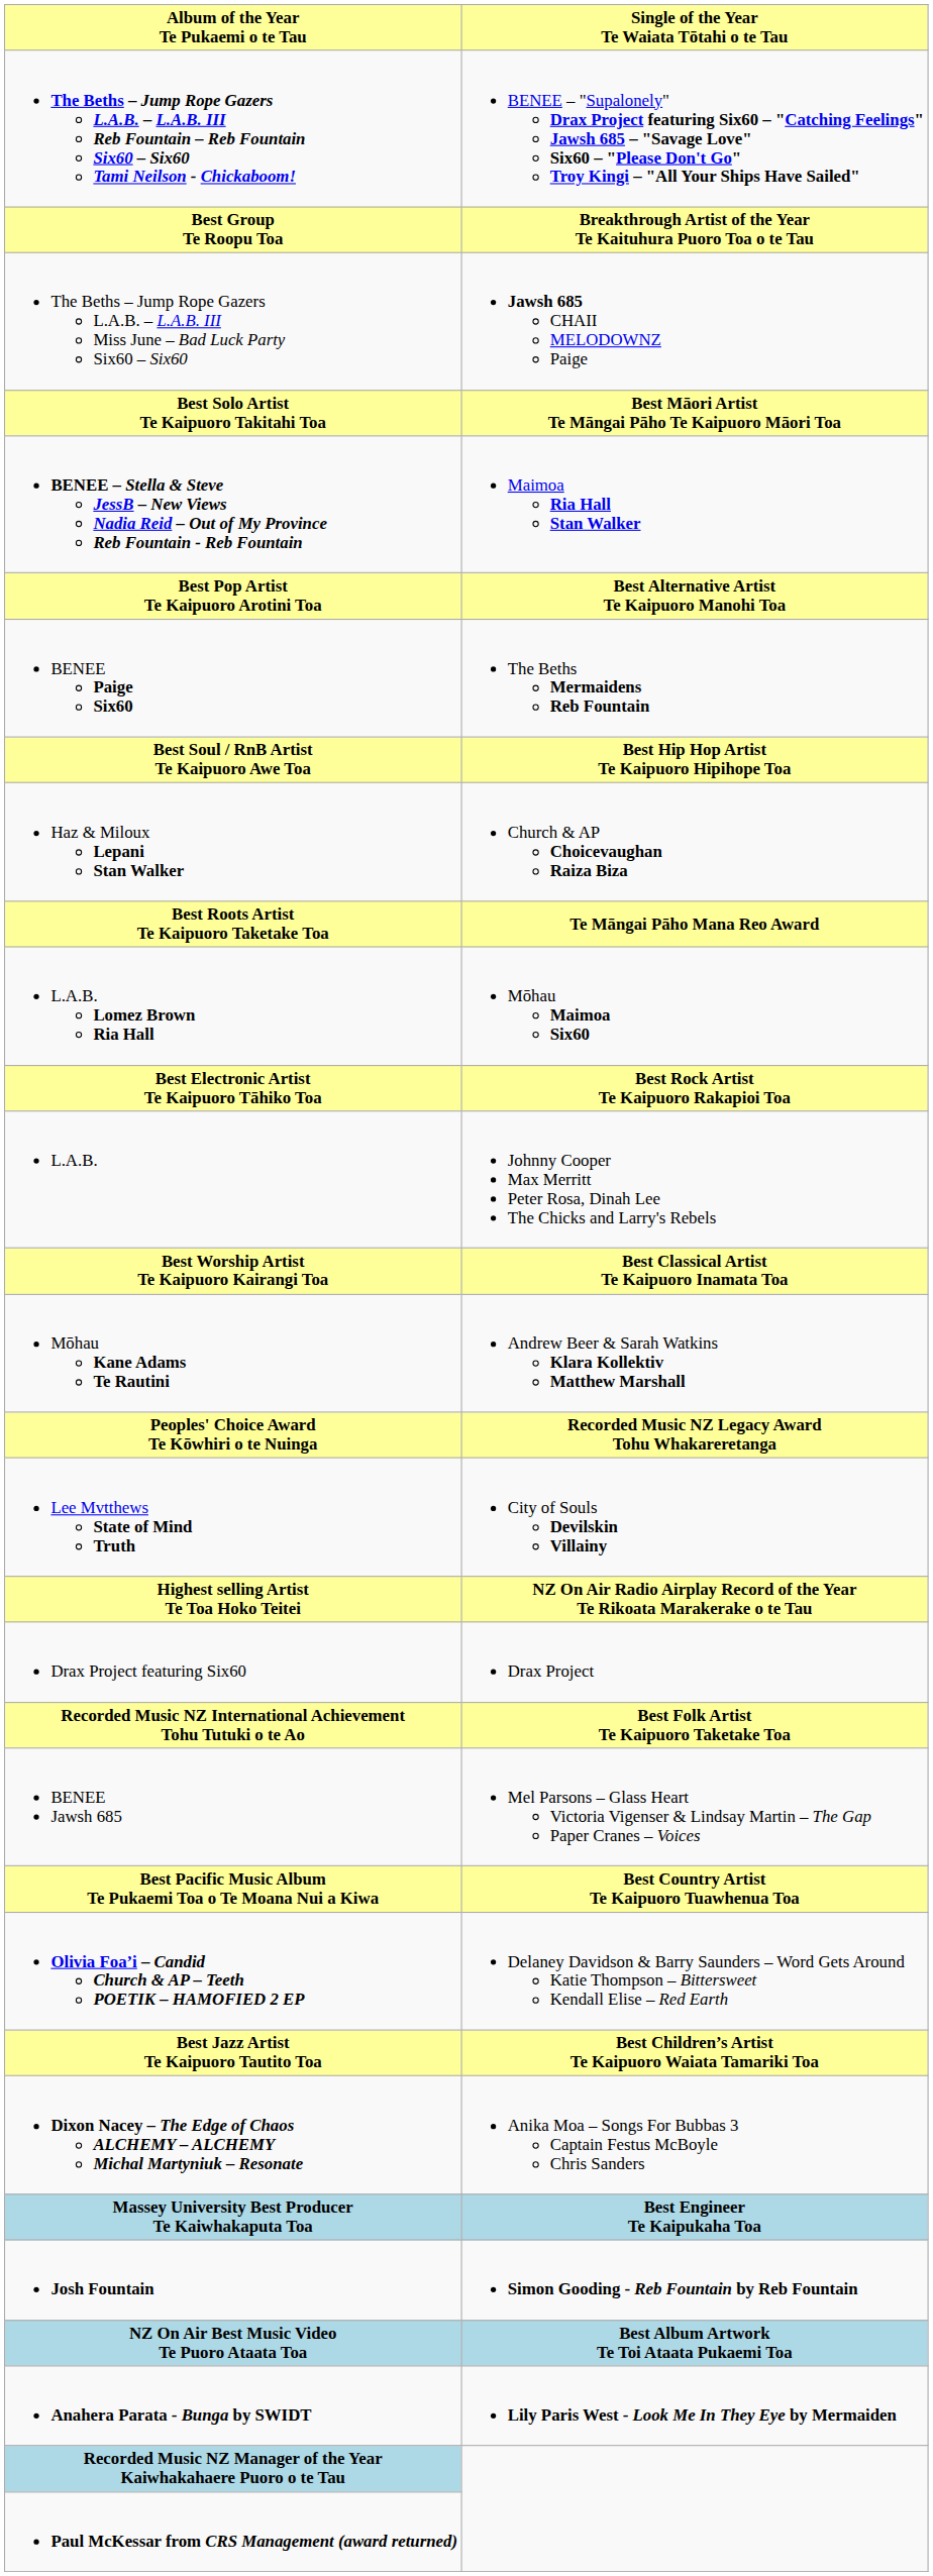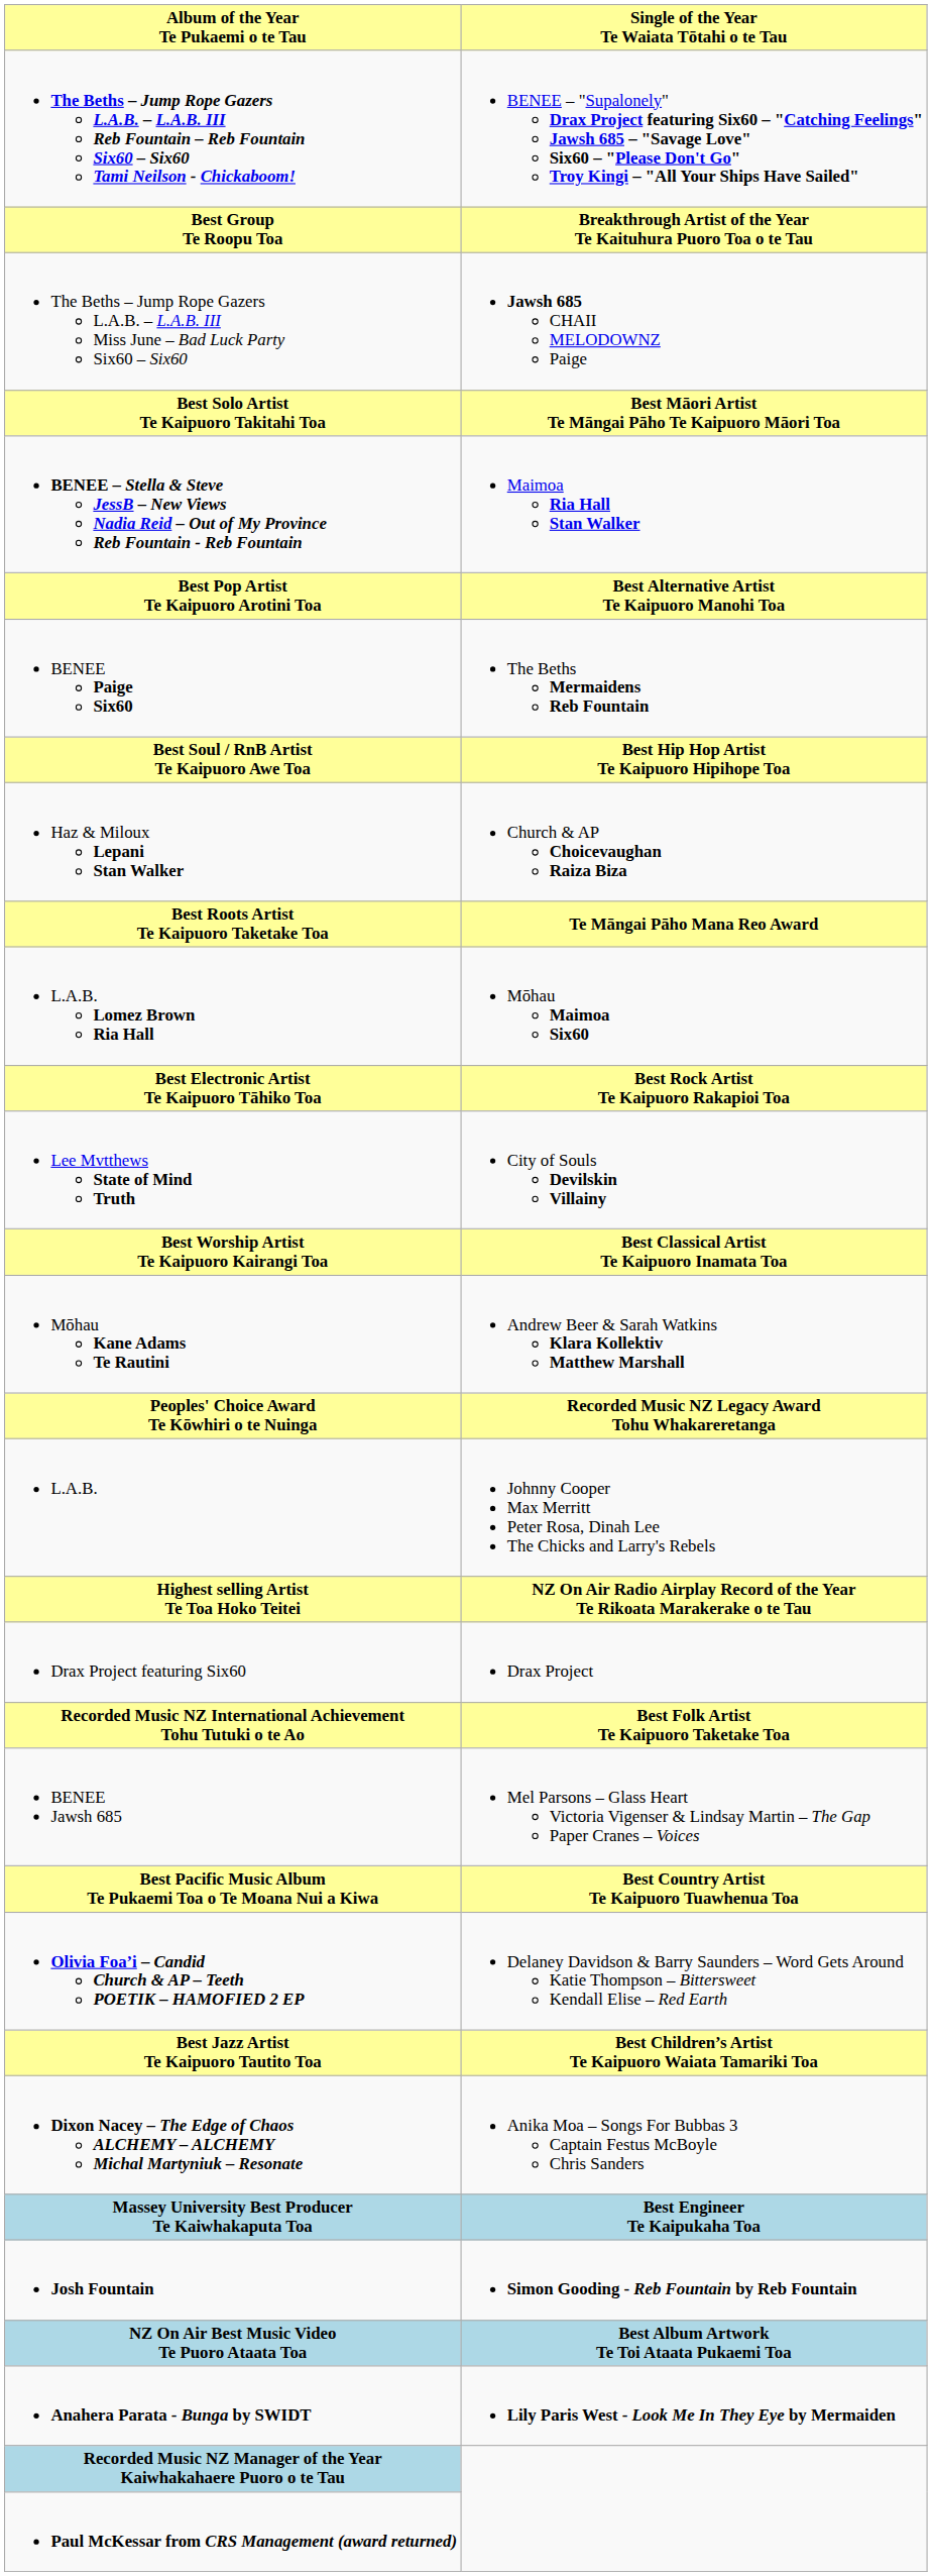rows swapped: Lee Mvtthews State of Mind Truth <-> L.A.B.
